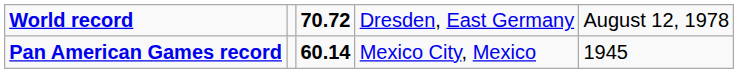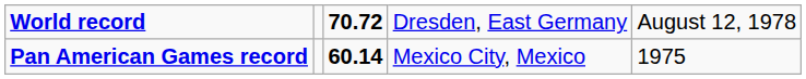Pan American Games record | column 5: 1945 -> 1975
